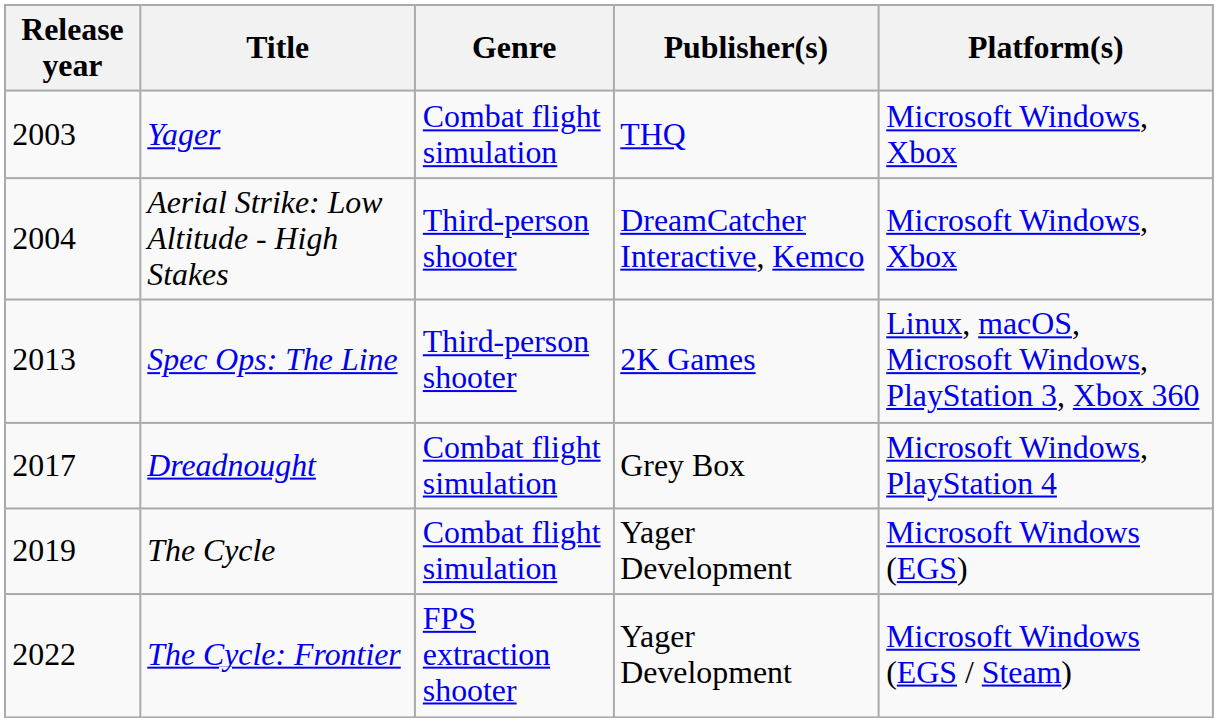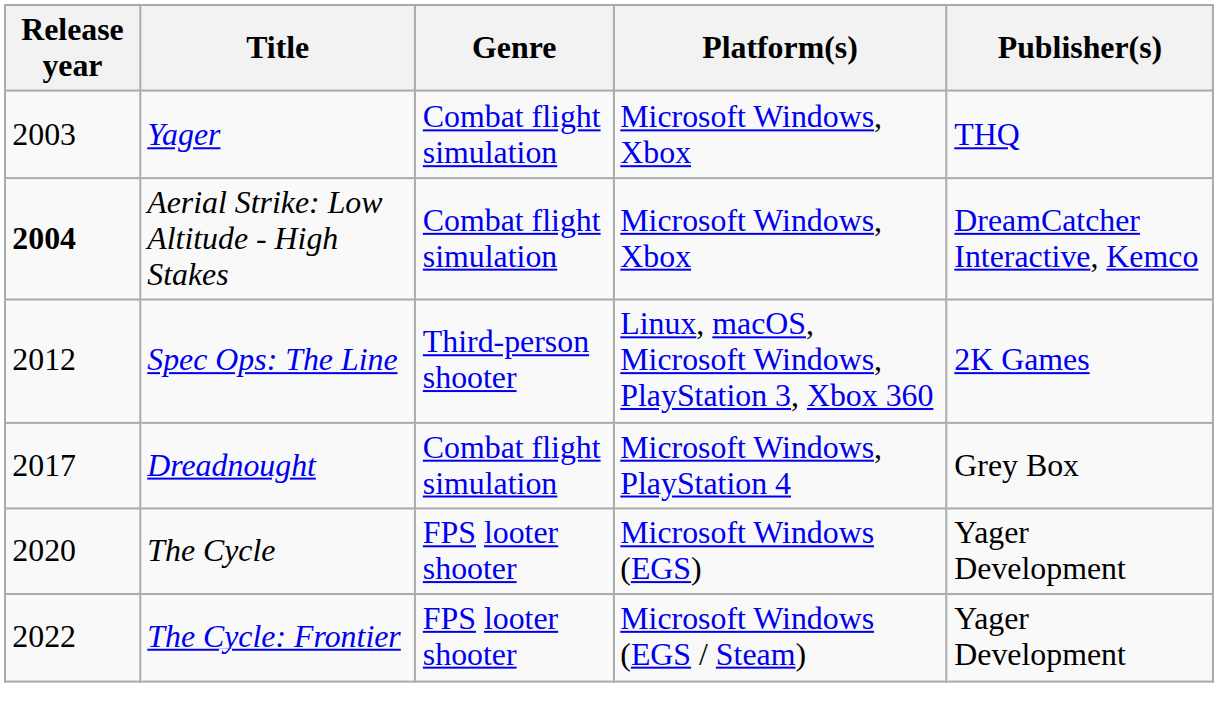columns swapped: Publisher(s) <-> Platform(s)
Aerial Strike: Low Altitude - High Stakes | Release year: normal -> bold
Aerial Strike: Low Altitude - High Stakes | Genre: Third-person shooter -> Combat flight simulation
Spec Ops: The Line | Release year: 2013 -> 2012
The Cycle | Release year: 2019 -> 2020
The Cycle | Genre: Combat flight simulation -> FPS looter shooter
The Cycle: Frontier | Genre: FPS extraction shooter -> FPS looter shooter
